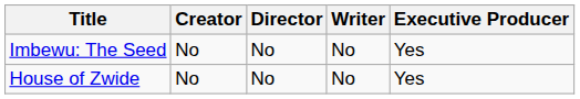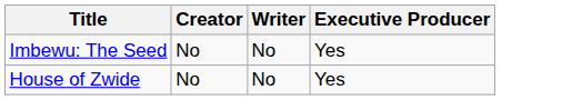- column: Director | No | No
